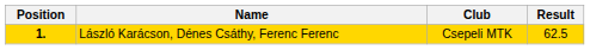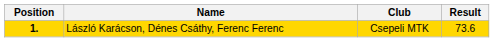László Karácson, Dénes Csáthy, Ferenc Ferenc | Result: 62.5 -> 73.6
